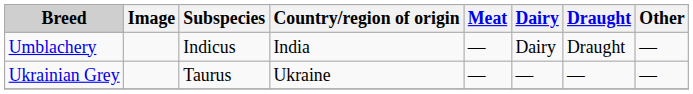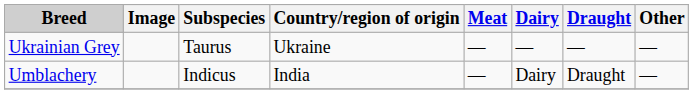rows swapped: Umblachery <-> Ukrainian Grey
